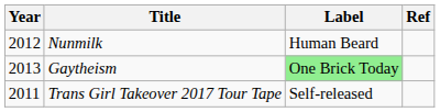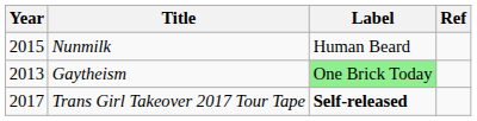Nunmilk | Year: 2012 -> 2015
Trans Girl Takeover 2017 Tour Tape | Year: 2011 -> 2017
Trans Girl Takeover 2017 Tour Tape | Label: normal -> bold
